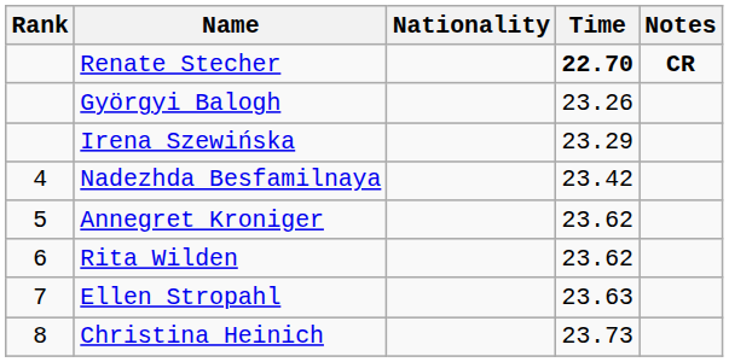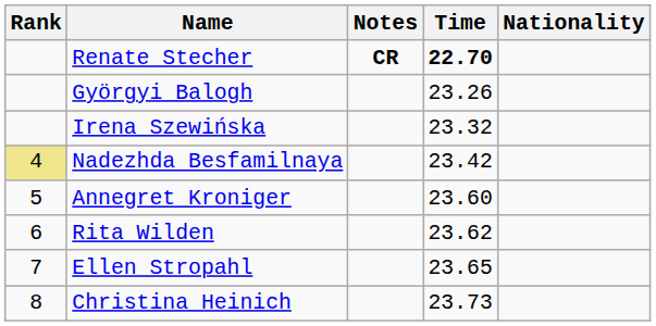columns swapped: Nationality <-> Notes
Irena Szewińska | Time: 23.29 -> 23.32
Nadezhda Besfamilnaya | Rank: no background -> khaki background
Annegret Kroniger | Time: 23.62 -> 23.60
Ellen Stropahl | Time: 23.63 -> 23.65
